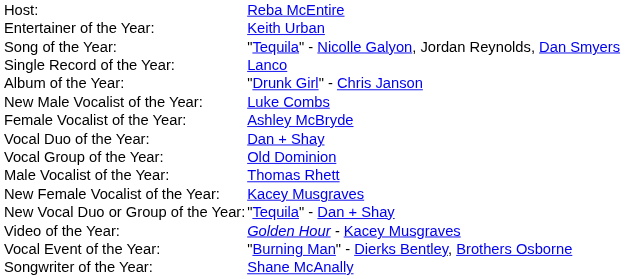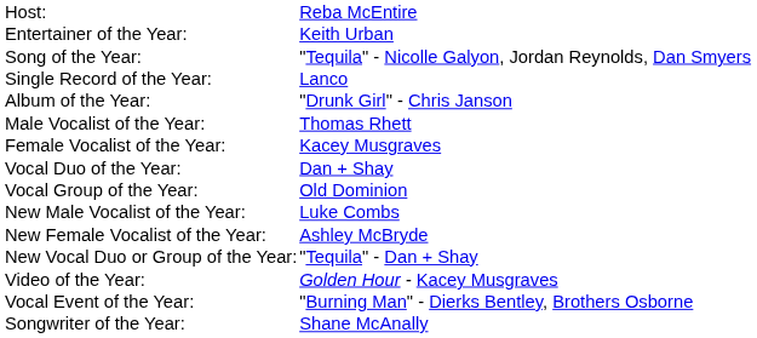rows swapped: Male Vocalist of the Year: <-> New Male Vocalist of the Year:
Female Vocalist of the Year: | column 2: Ashley McBryde -> Kacey Musgraves
New Female Vocalist of the Year: | column 2: Kacey Musgraves -> Ashley McBryde
